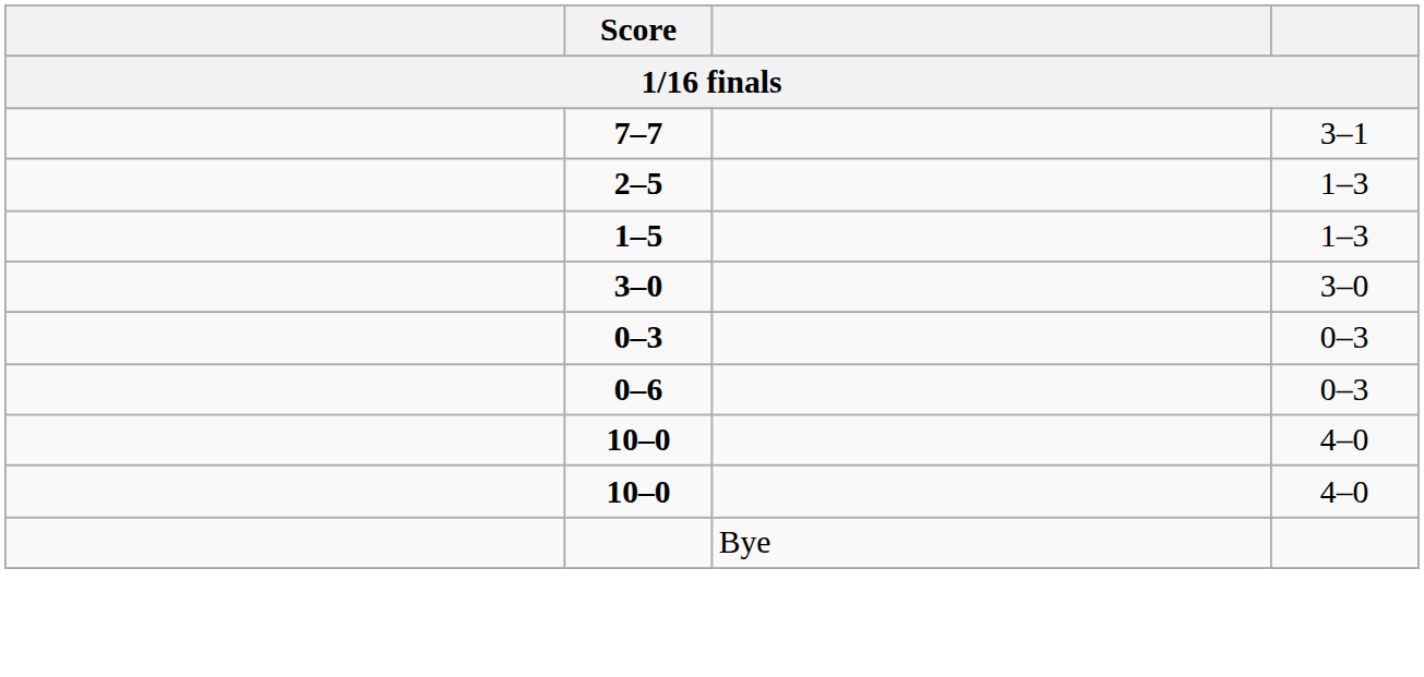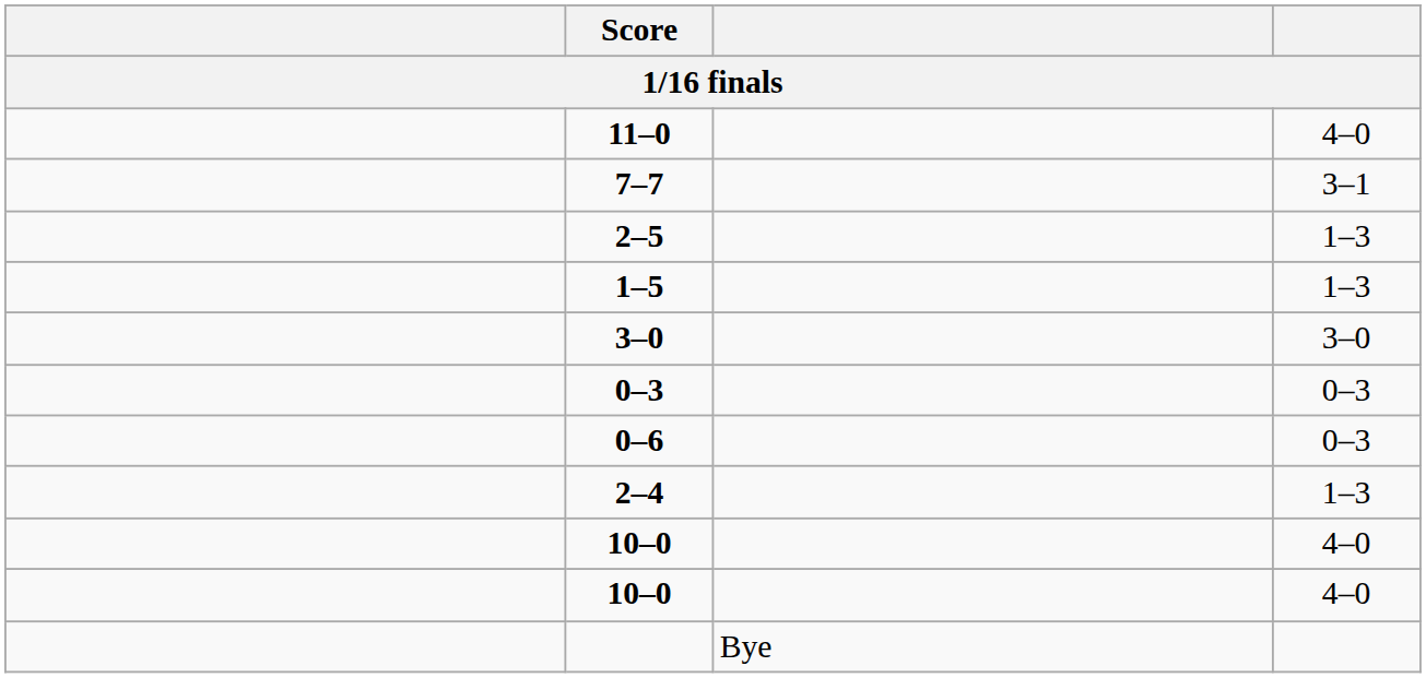+ row: 11–0 | 4–0
+ row: 2–4 | 1–3
